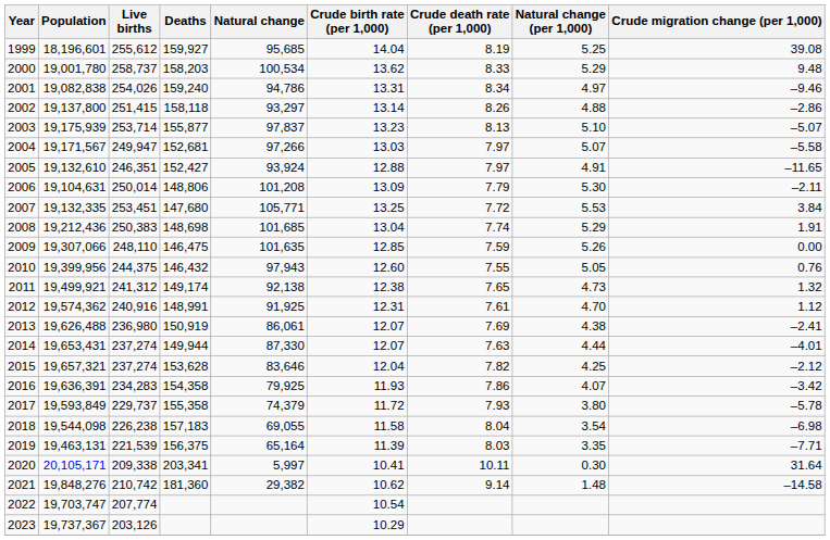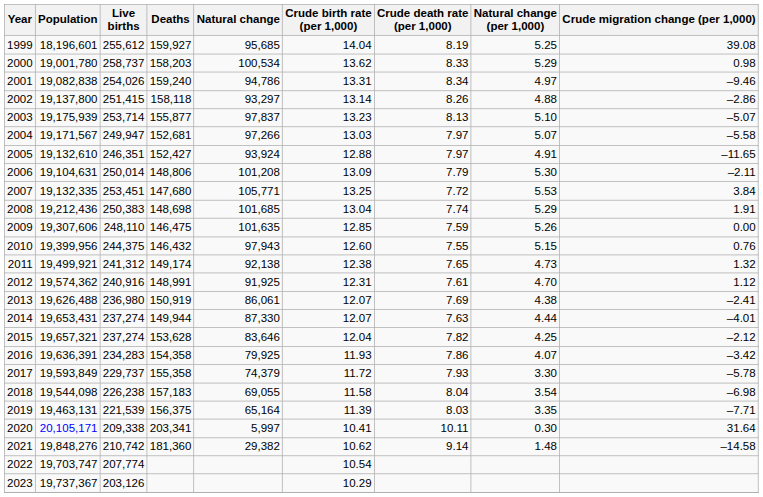2000 | Crude migration change (per 1,000): 9.48 -> 0.98
2009 | Population: 19,307,066 -> 19,307,606
2010 | Natural change (per 1,000): 5.05 -> 5.15
2017 | Natural change (per 1,000): 3.80 -> 3.30
